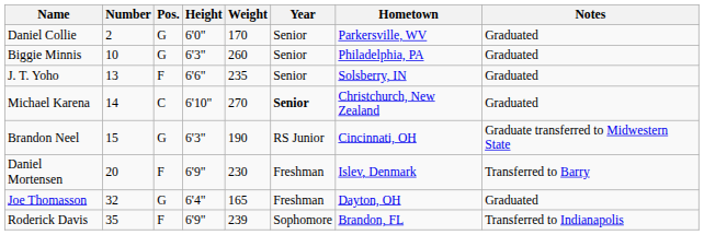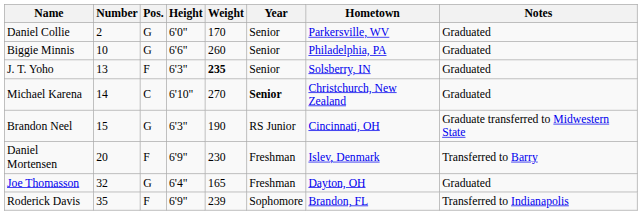Biggie Minnis | Height: 6'3" -> 6'6"
J. T. Yoho | Height: 6'6" -> 6'3"
J. T. Yoho | Weight: normal -> bold
